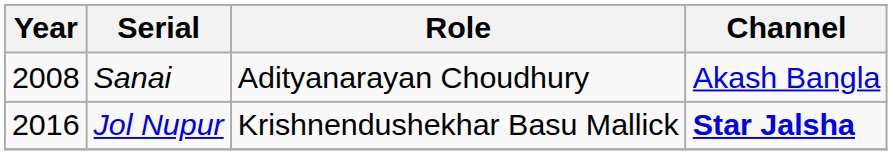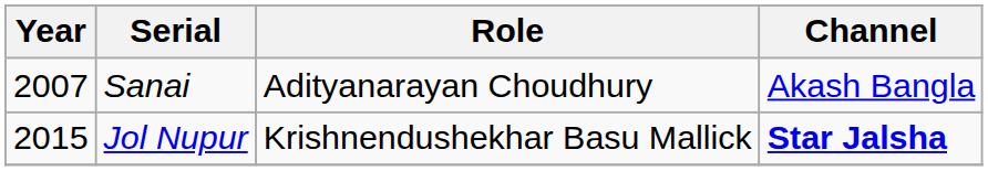Sanai | Year: 2008 -> 2007
Jol Nupur | Year: 2016 -> 2015
